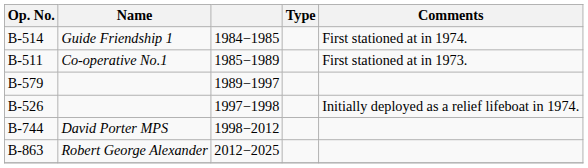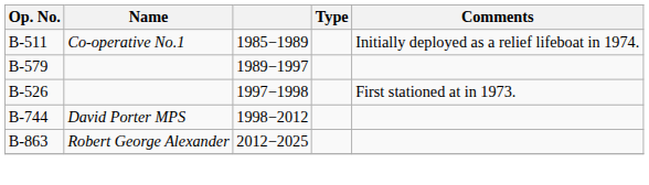- row: B-514 | Guide Friendship 1 | 1984−1985 | First stationed at in 1974.
B-511 | Comments: First stationed at in 1973. -> Initially deployed as a relief lifeboat in 1974.
B-526 | Comments: Initially deployed as a relief lifeboat in 1974. -> First stationed at in 1973.
